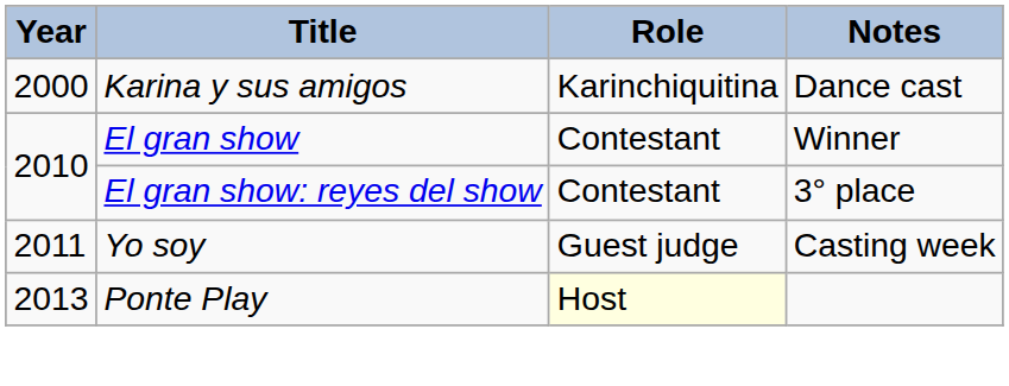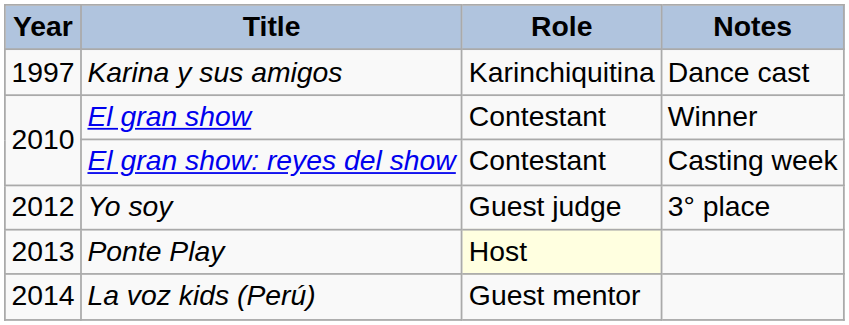Karina y sus amigos | Year: 2000 -> 1997
El gran show: reyes del show | Notes: 3° place -> Casting week
Yo soy | Year: 2011 -> 2012
Yo soy | Notes: Casting week -> 3° place
+ row: 2014 | La voz kids (Perú) | Guest mentor
